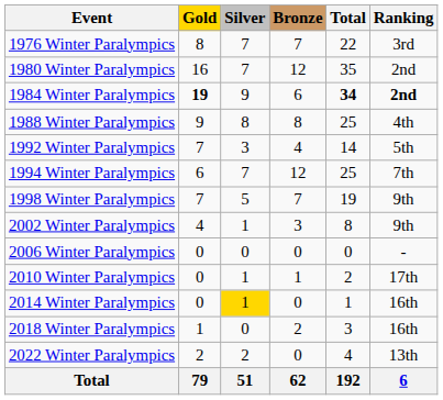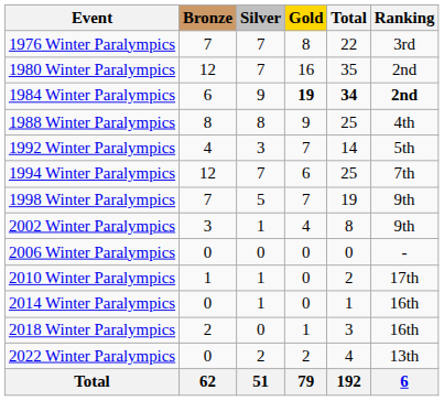columns swapped: Gold <-> Bronze
2014 Winter Paralympics | Silver: gold background -> no background
